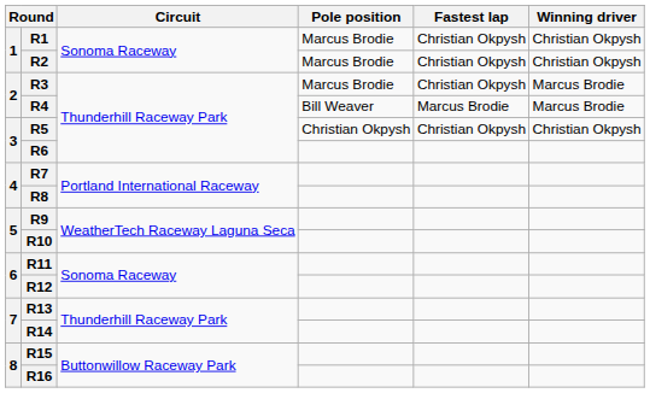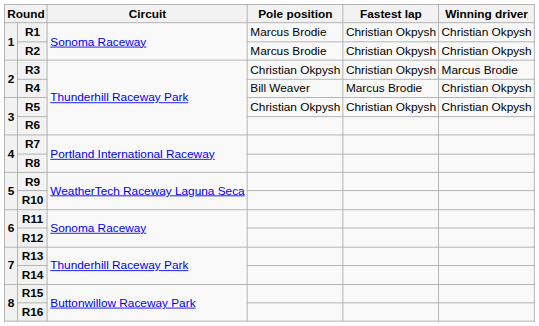R3 | Pole position: Marcus Brodie -> Christian Okpysh
R4 | Winning driver: Marcus Brodie -> Christian Okpysh
